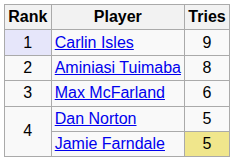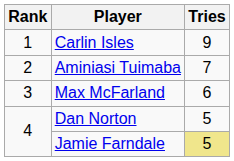Carlin Isles | Rank: lavender background -> no background
Aminiasi Tuimaba | Tries: 8 -> 7
